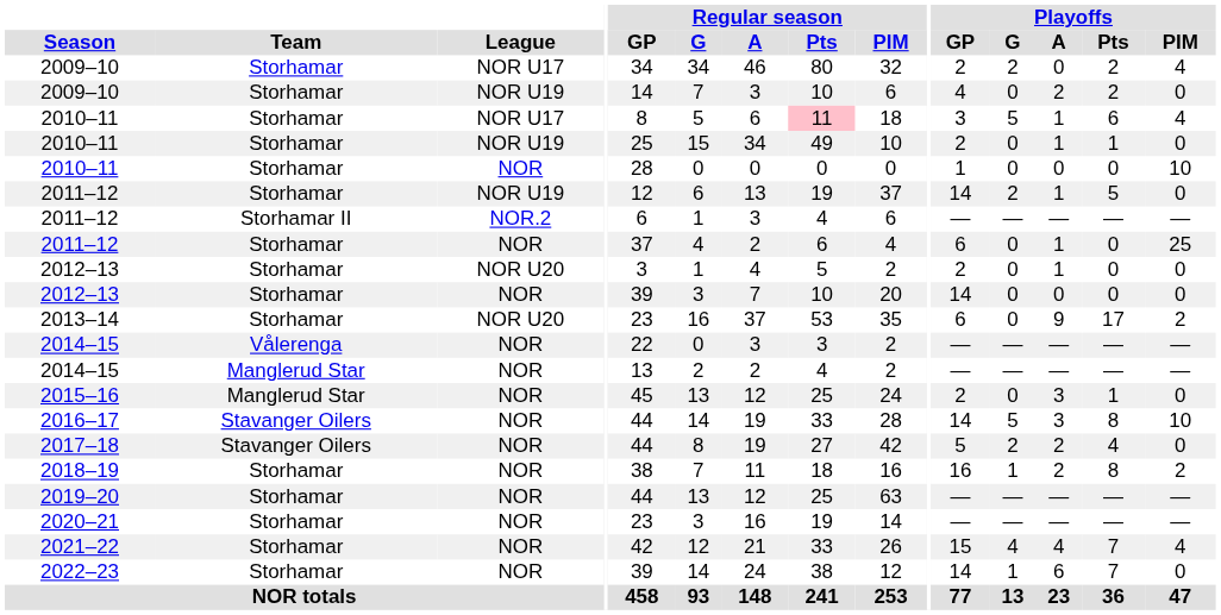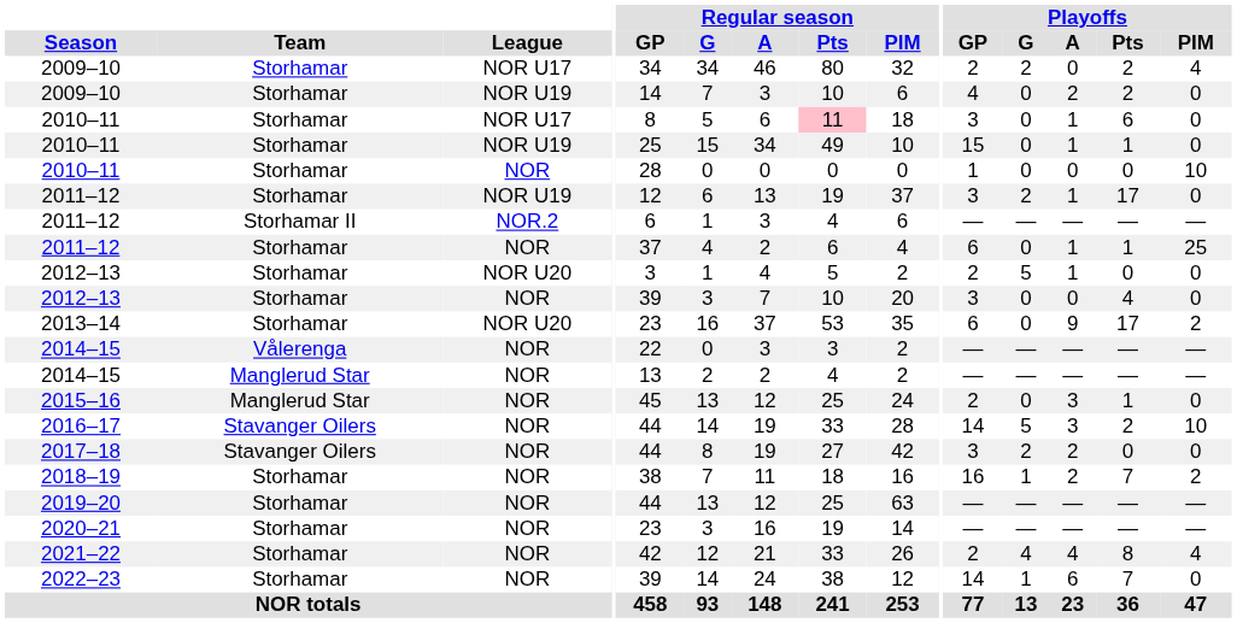2010–11 / NOR U17 | Playoffs / G: 5 -> 0
2010–11 / NOR U17 | Playoffs / PIM: 4 -> 0
2010–11 / NOR U19 | Playoffs / GP: 2 -> 15
2011–12 / NOR U19 | Playoffs / GP: 14 -> 3
2011–12 / NOR U19 | Playoffs / Pts: 5 -> 17
2011–12 / NOR | Playoffs / Pts: 0 -> 1
2012–13 / NOR U20 | Playoffs / G: 0 -> 5
2012–13 / NOR | Playoffs / GP: 14 -> 3
2012–13 / NOR | Playoffs / Pts: 0 -> 4
2016–17 | Playoffs / Pts: 8 -> 2
2017–18 | Playoffs / GP: 5 -> 3
2017–18 | Playoffs / Pts: 4 -> 0
2018–19 | Playoffs / Pts: 8 -> 7
2021–22 | Playoffs / GP: 15 -> 2
2021–22 | Playoffs / Pts: 7 -> 8
